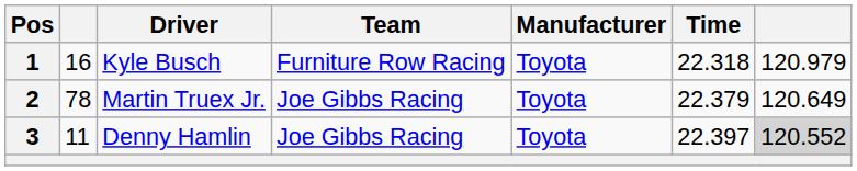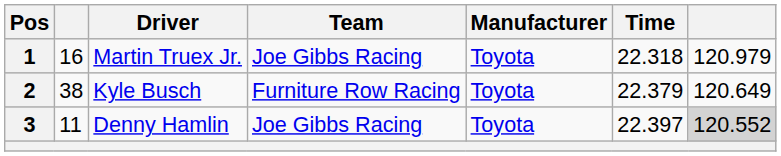1 | Driver: Kyle Busch -> Martin Truex Jr.
1 | Team: Furniture Row Racing -> Joe Gibbs Racing
2 | column 2: 78 -> 38
2 | Driver: Martin Truex Jr. -> Kyle Busch
2 | Team: Joe Gibbs Racing -> Furniture Row Racing
